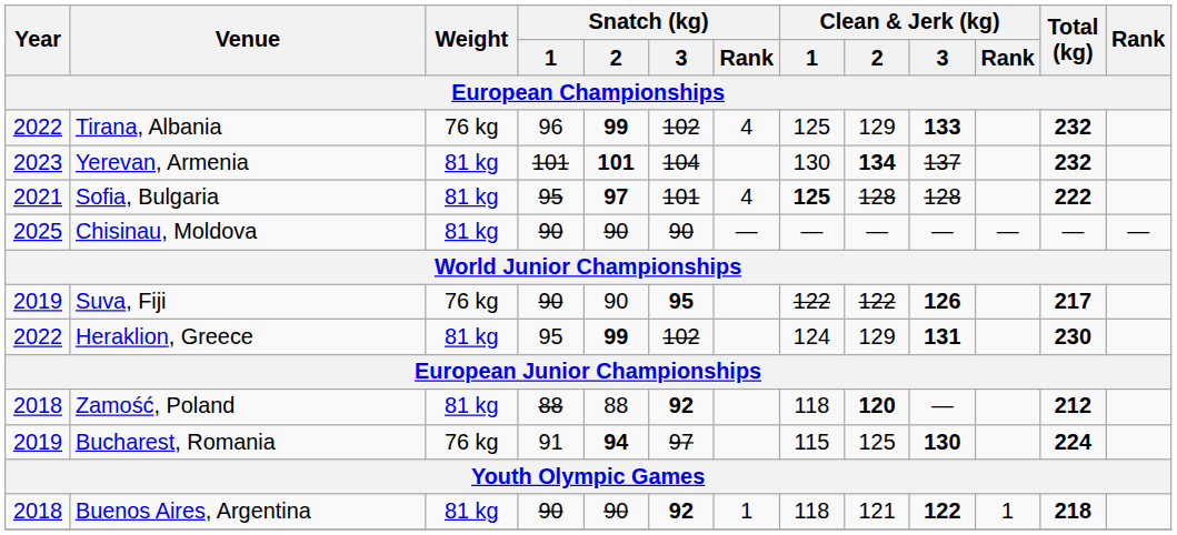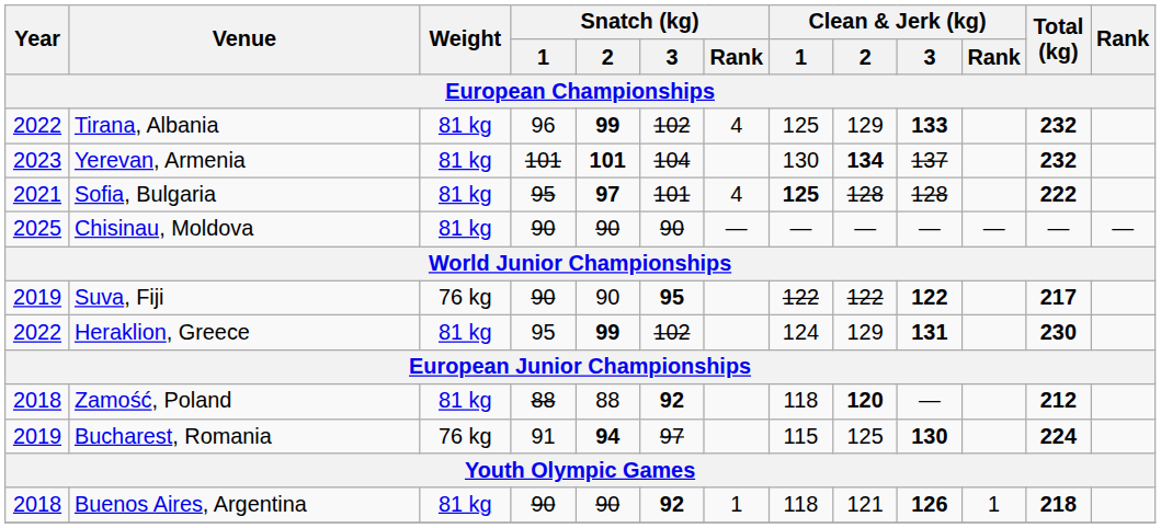Tirana, Albania | Weight: 76 kg -> 81 kg
Suva, Fiji | Clean & Jerk (kg) / 3: 126 -> 122
Buenos Aires, Argentina | Clean & Jerk (kg) / 3: 122 -> 126
